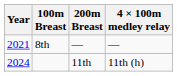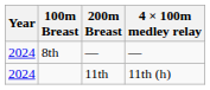8th | Year: 2021 -> 2024
